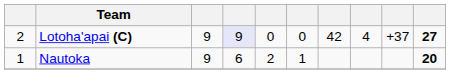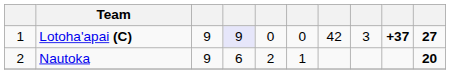Lotoha'apai (C) | column 1: 2 -> 1
Lotoha'apai (C) | column 8: 4 -> 3
Lotoha'apai (C) | column 9: normal -> bold
Nautoka | column 1: 1 -> 2
